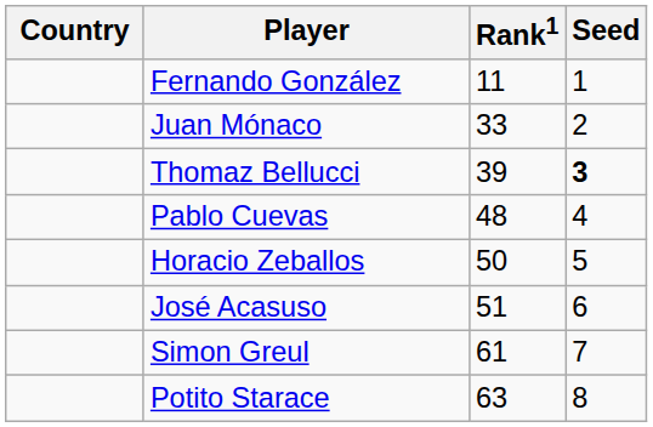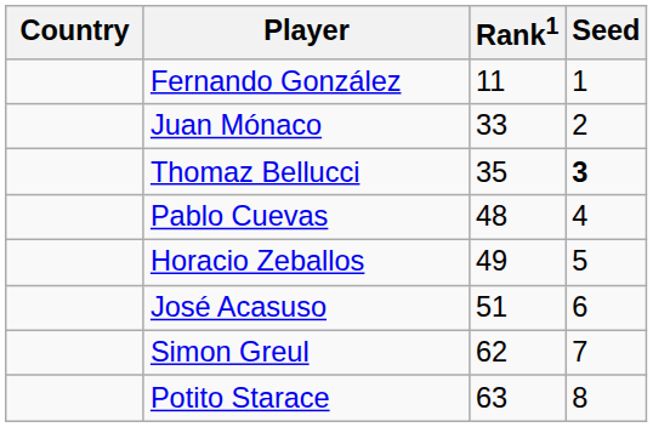Thomaz Bellucci | Rank1: 39 -> 35
Horacio Zeballos | Rank1: 50 -> 49
Simon Greul | Rank1: 61 -> 62
